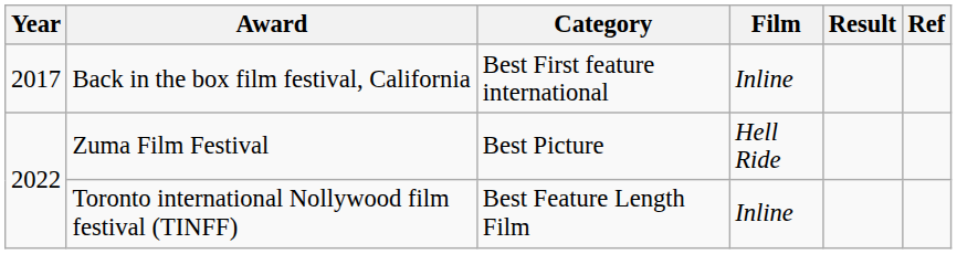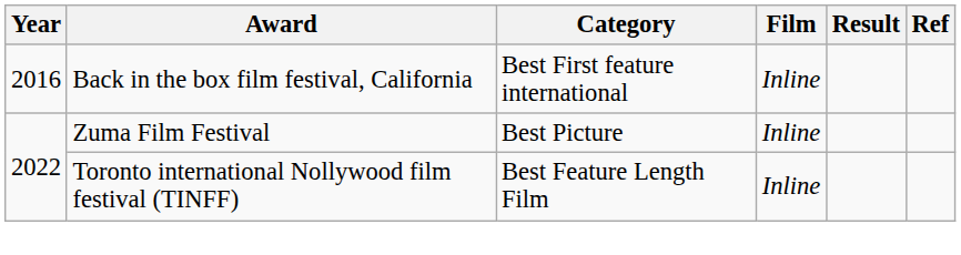Back in the box film festival, California | Year: 2017 -> 2016
Zuma Film Festival | Film: Hell Ride -> Inline
